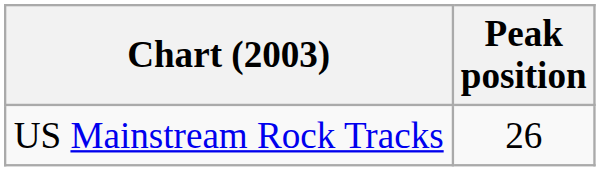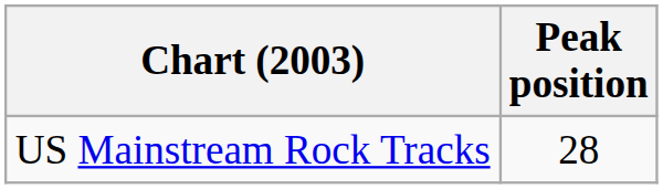US Mainstream Rock Tracks | Peak position: 26 -> 28
